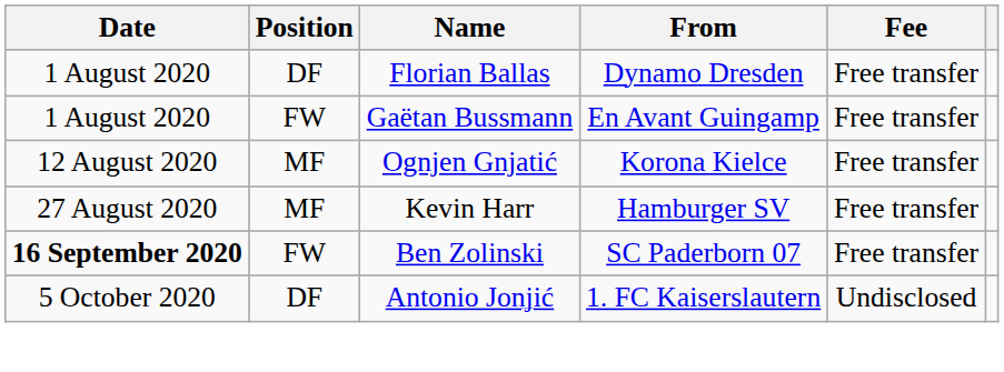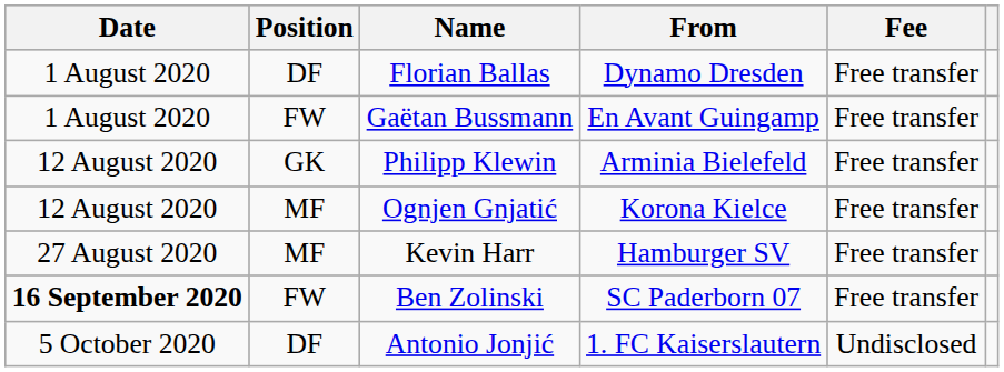+ row: 12 August 2020 | GK | Philipp Klewin | Arminia Bielefeld | Free transfer
